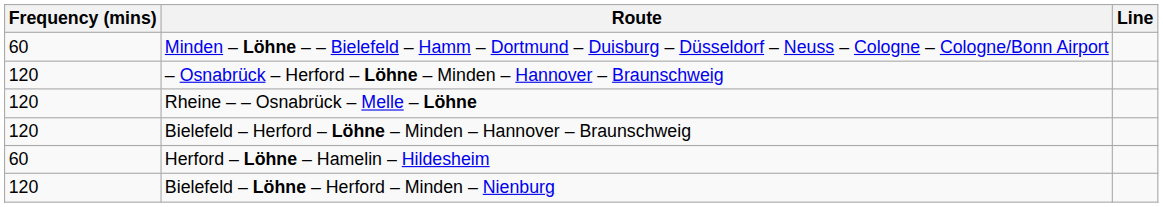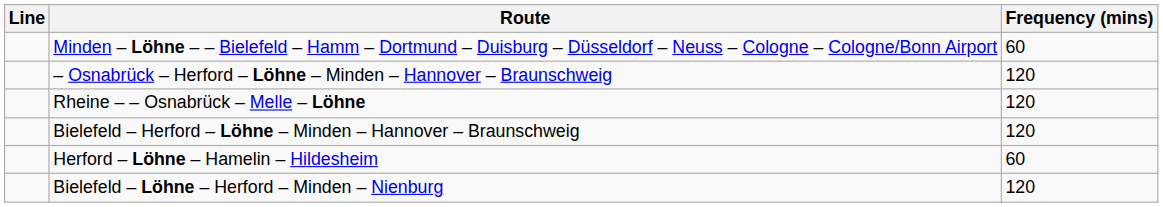columns swapped: Line <-> Frequency (mins)
